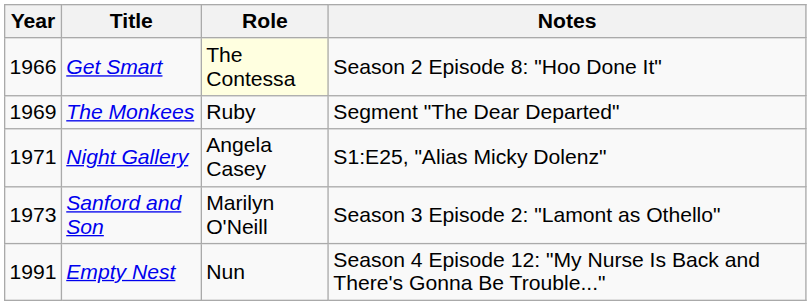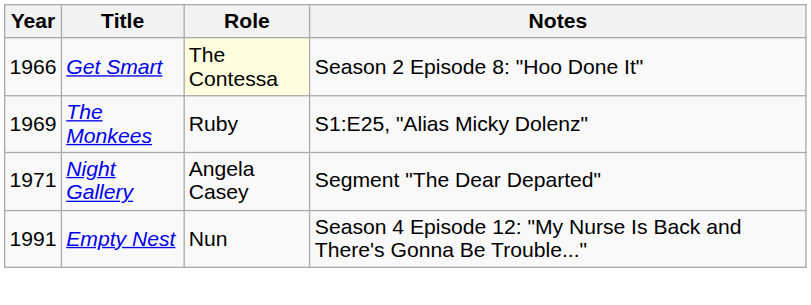The Monkees | Notes: Segment "The Dear Departed" -> S1:E25, "Alias Micky Dolenz"
Night Gallery | Notes: S1:E25, "Alias Micky Dolenz" -> Segment "The Dear Departed"
- row: 1973 | Sanford and Son | Marilyn O'Neill | Season 3 Episode 2: "Lamont as Othello"
